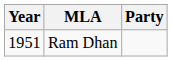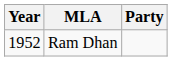Ram Dhan | Year: 1951 -> 1952
